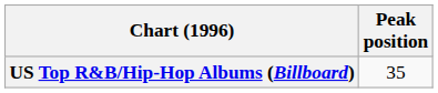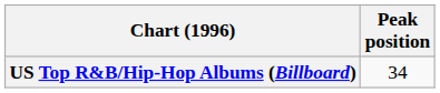US Top R&B/Hip-Hop Albums (Billboard) | Peak position: 35 -> 34
